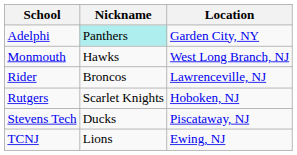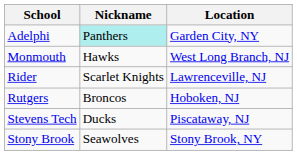Rider | Nickname: Broncos -> Scarlet Knights
Rutgers | Nickname: Scarlet Knights -> Broncos
+ row: Stony Brook | Seawolves | Stony Brook, NY
- row: TCNJ | Lions | Ewing, NJ
